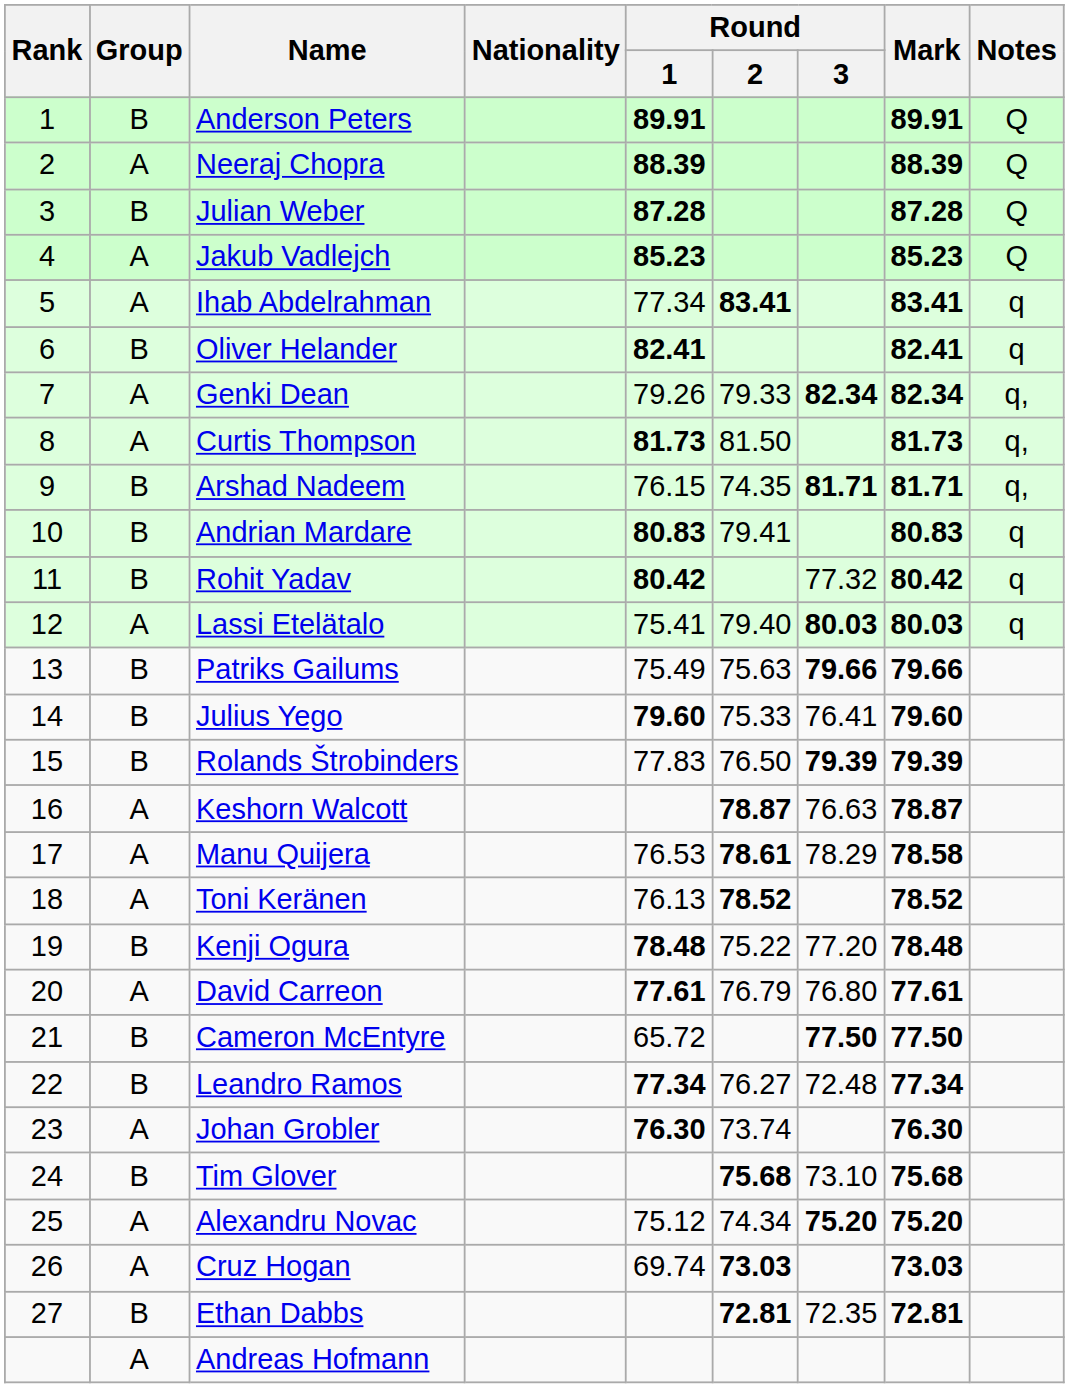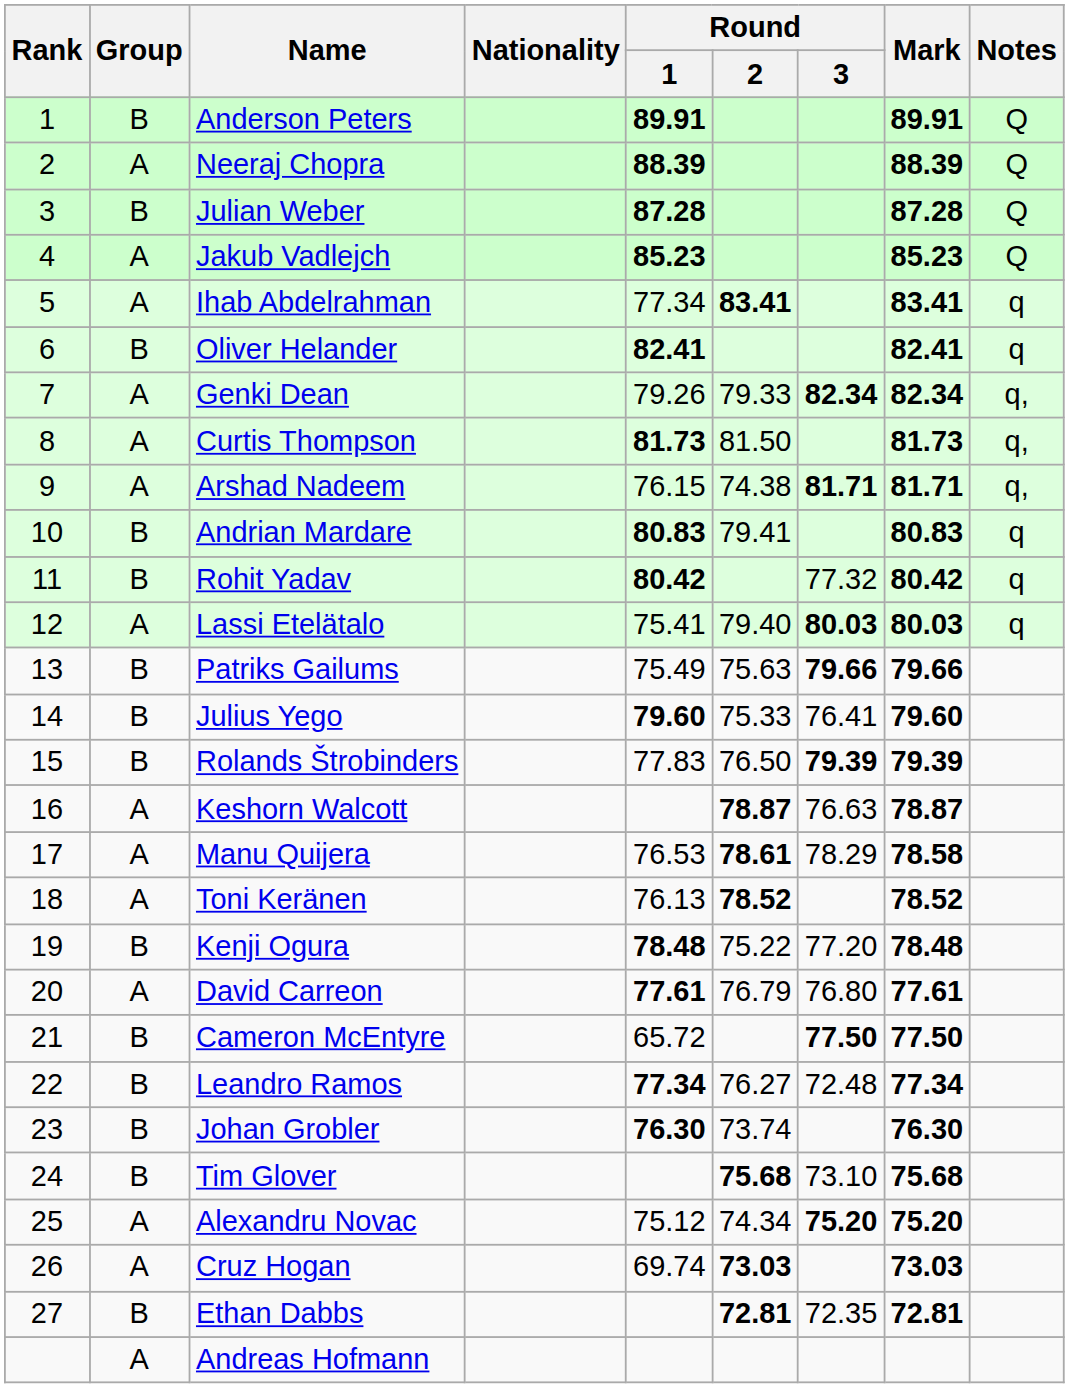Arshad Nadeem | Group: B -> A
Arshad Nadeem | Round / 2: 74.35 -> 74.38
Johan Grobler | Group: A -> B
